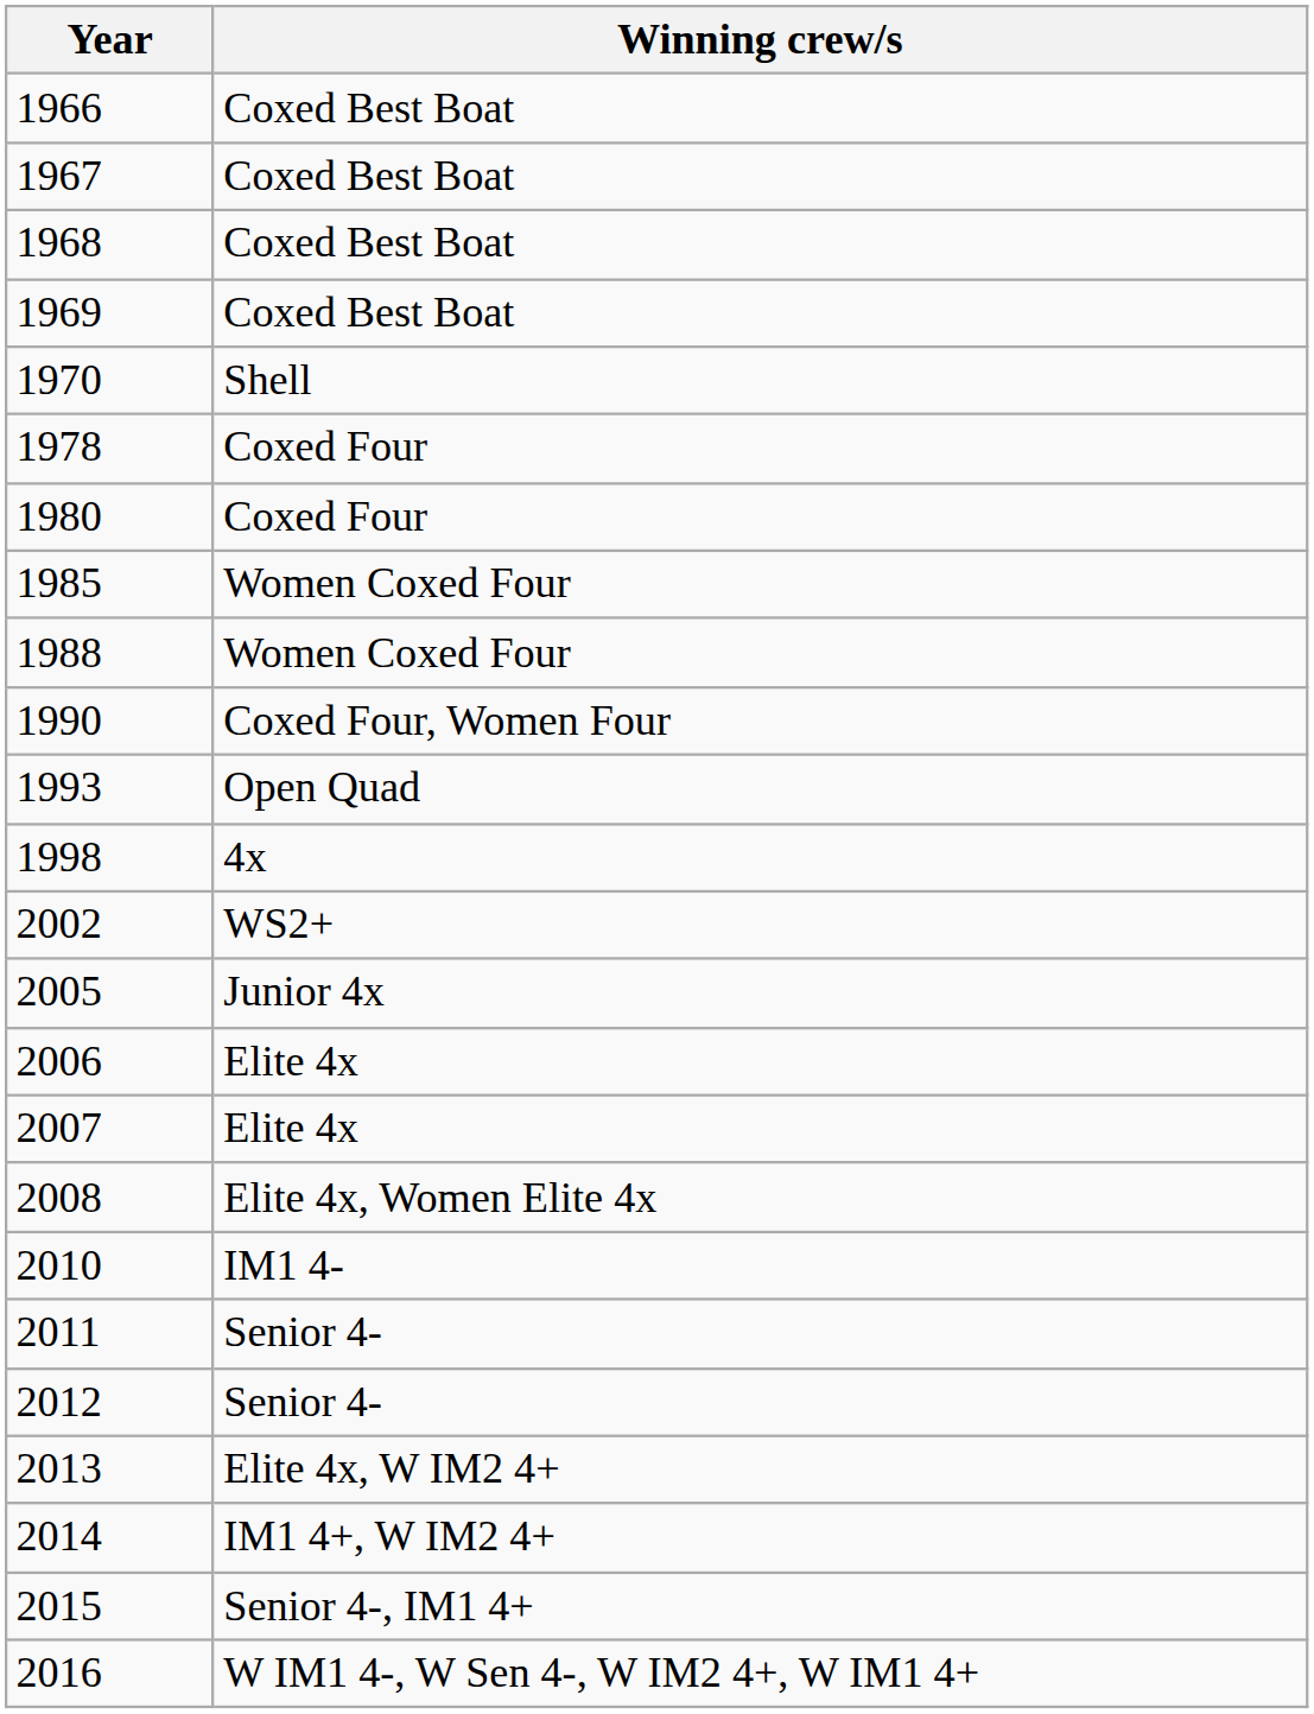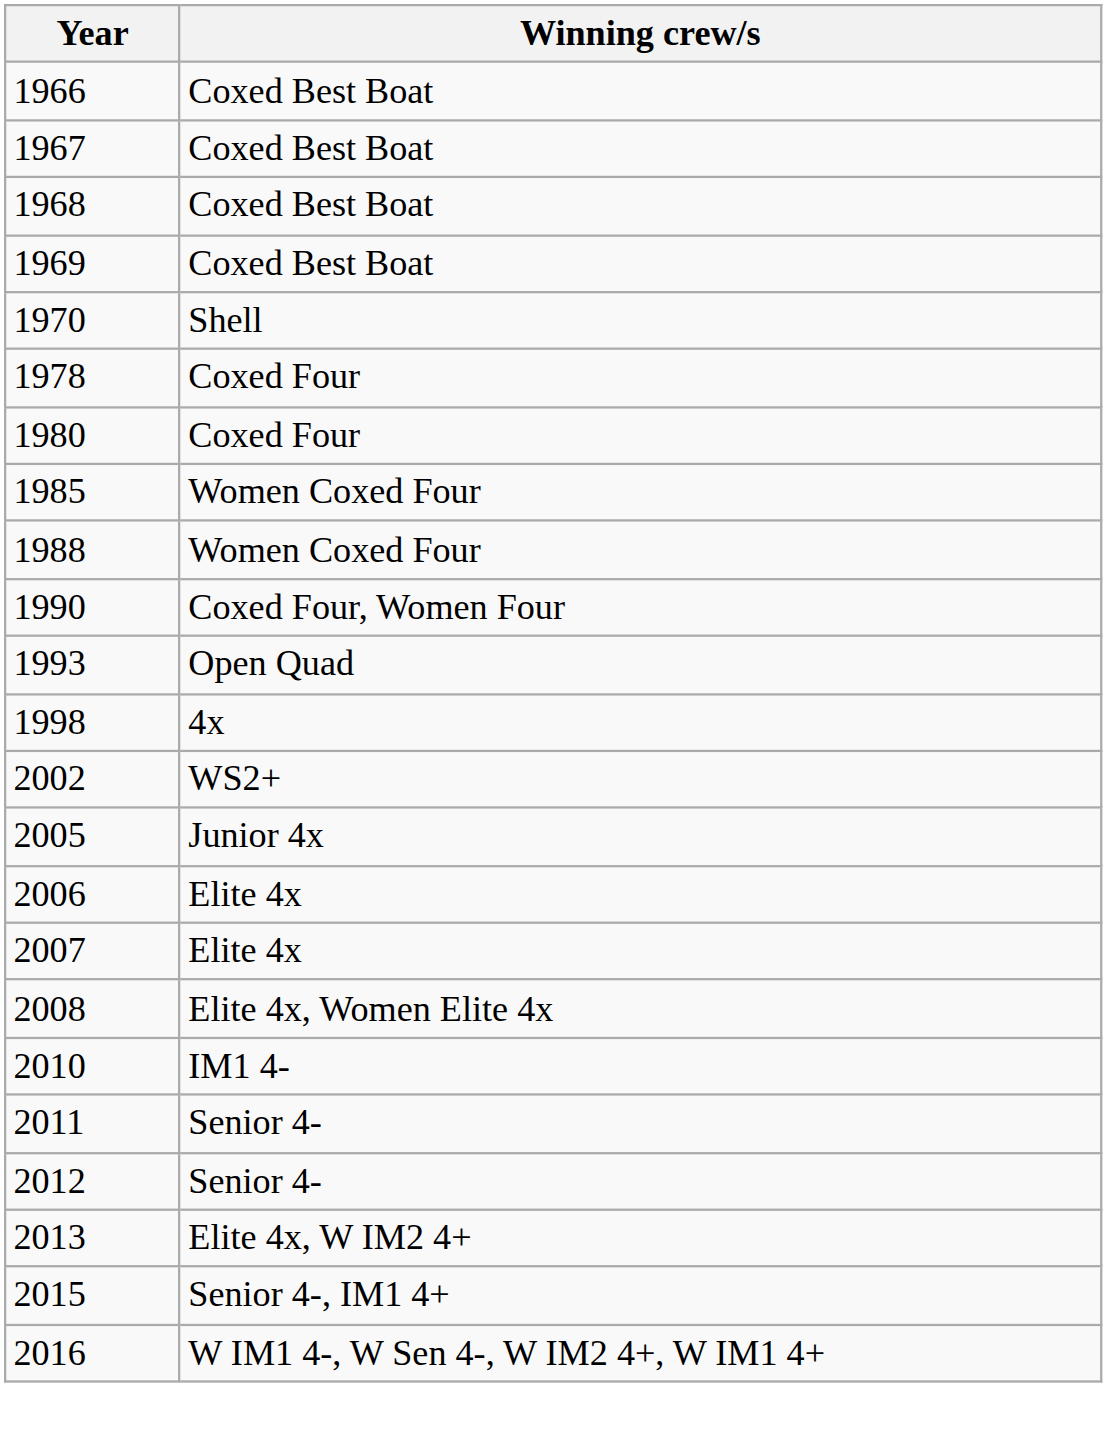- row: 2014 | IM1 4+, W IM2 4+
